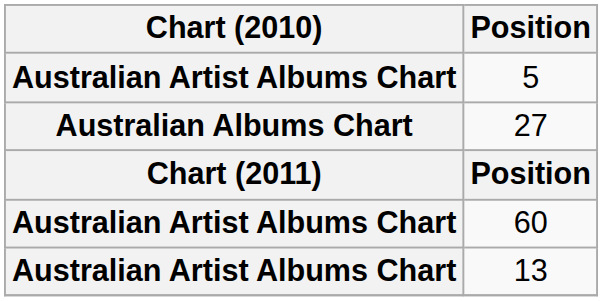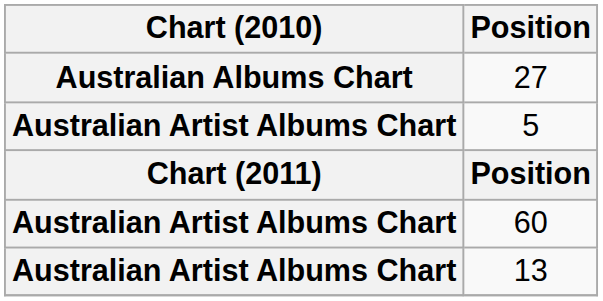rows swapped: 27 <-> 5
